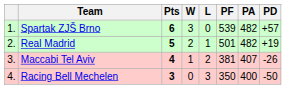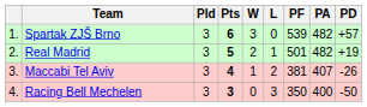+ column: Pld | 3 | 3 | 3 | 3
